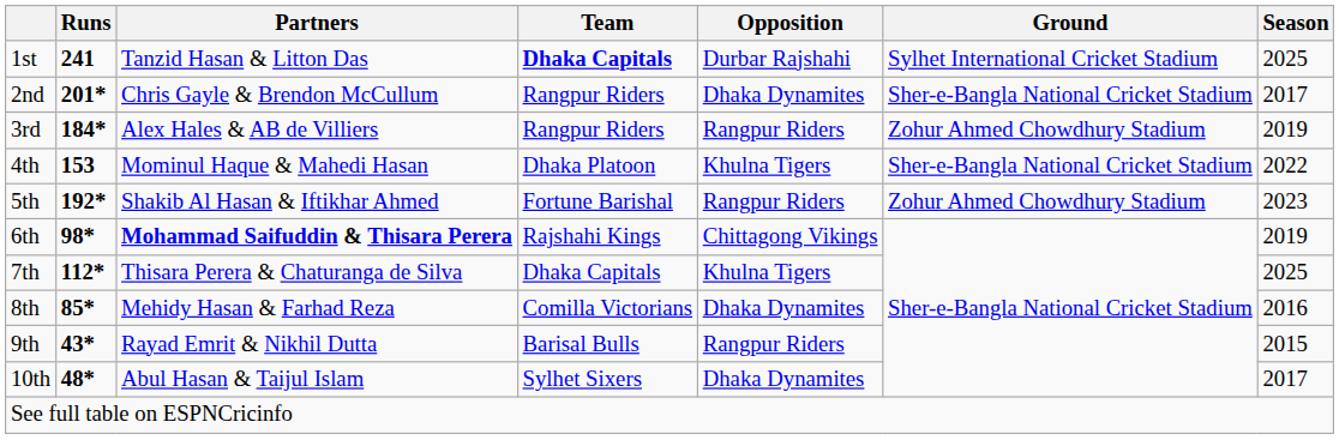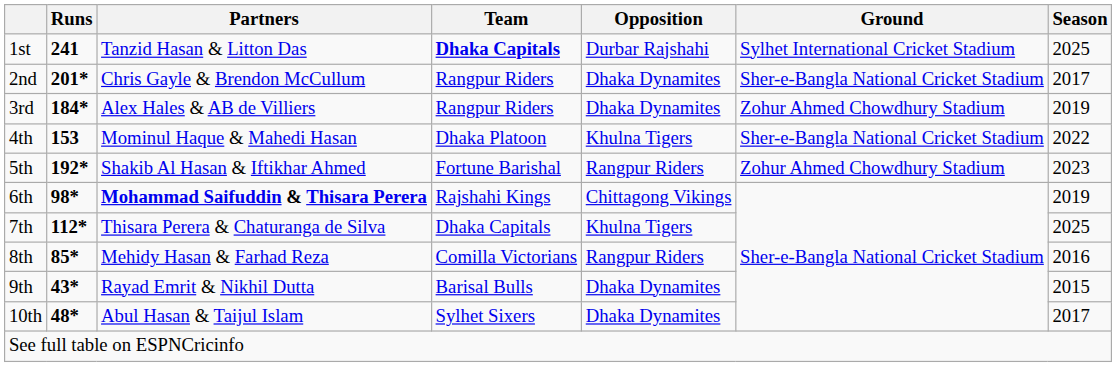3rd | Opposition: Rangpur Riders -> Dhaka Dynamites
8th | Opposition: Dhaka Dynamites -> Rangpur Riders
9th | Opposition: Rangpur Riders -> Dhaka Dynamites
